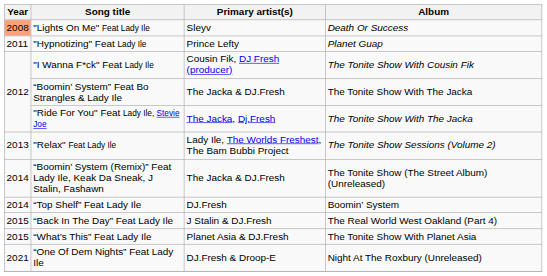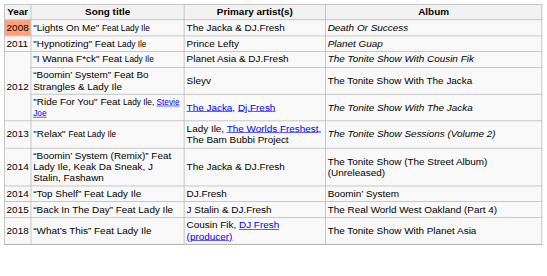"Lights On Me" Feat Lady Ile | Primary artist(s): Sleyv -> The Jacka & DJ.Fresh
"I Wanna F*ck" Feat Lady Ile | Primary artist(s): Cousin Fik, DJ Fresh (producer) -> Planet Asia & DJ.Fresh
“Boomin’ System” Feat Bo Strangles & Lady Ile | Primary artist(s): The Jacka & DJ.Fresh -> Sleyv
“What’s This” Feat Lady Ile | Year: 2015 -> 2018
“What’s This” Feat Lady Ile | Primary artist(s): Planet Asia & DJ.Fresh -> Cousin Fik, DJ Fresh (producer)
- row: 2021 | “One Of Dem Nights” Feat Lady Ile | DJ.Fresh & Droop-E | Night At The Roxbury (Unreleased)
